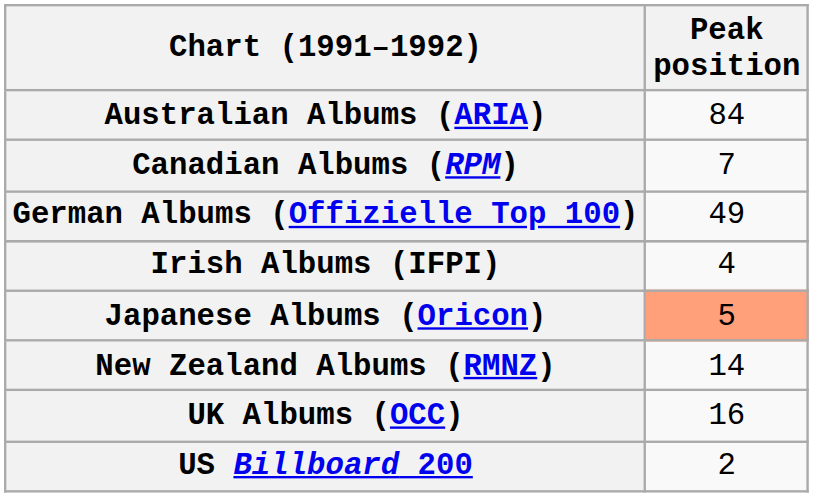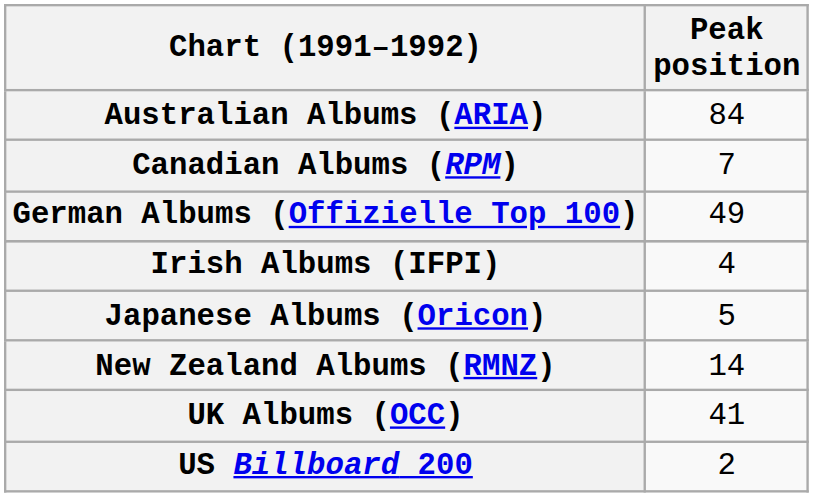Japanese Albums (Oricon) | Peak position: lightsalmon background -> no background
UK Albums (OCC) | Peak position: 16 -> 41
